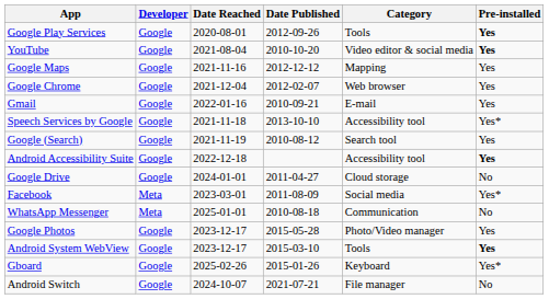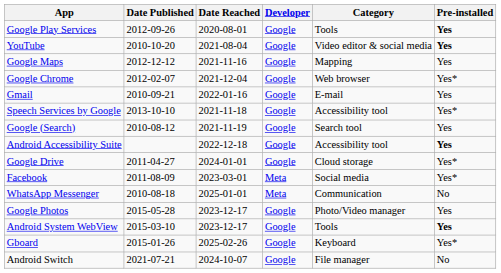columns swapped: Developer <-> Date Published
Google Chrome | Pre-installed: Yes -> Yes*
Google Drive | Pre-installed: No -> Yes*
